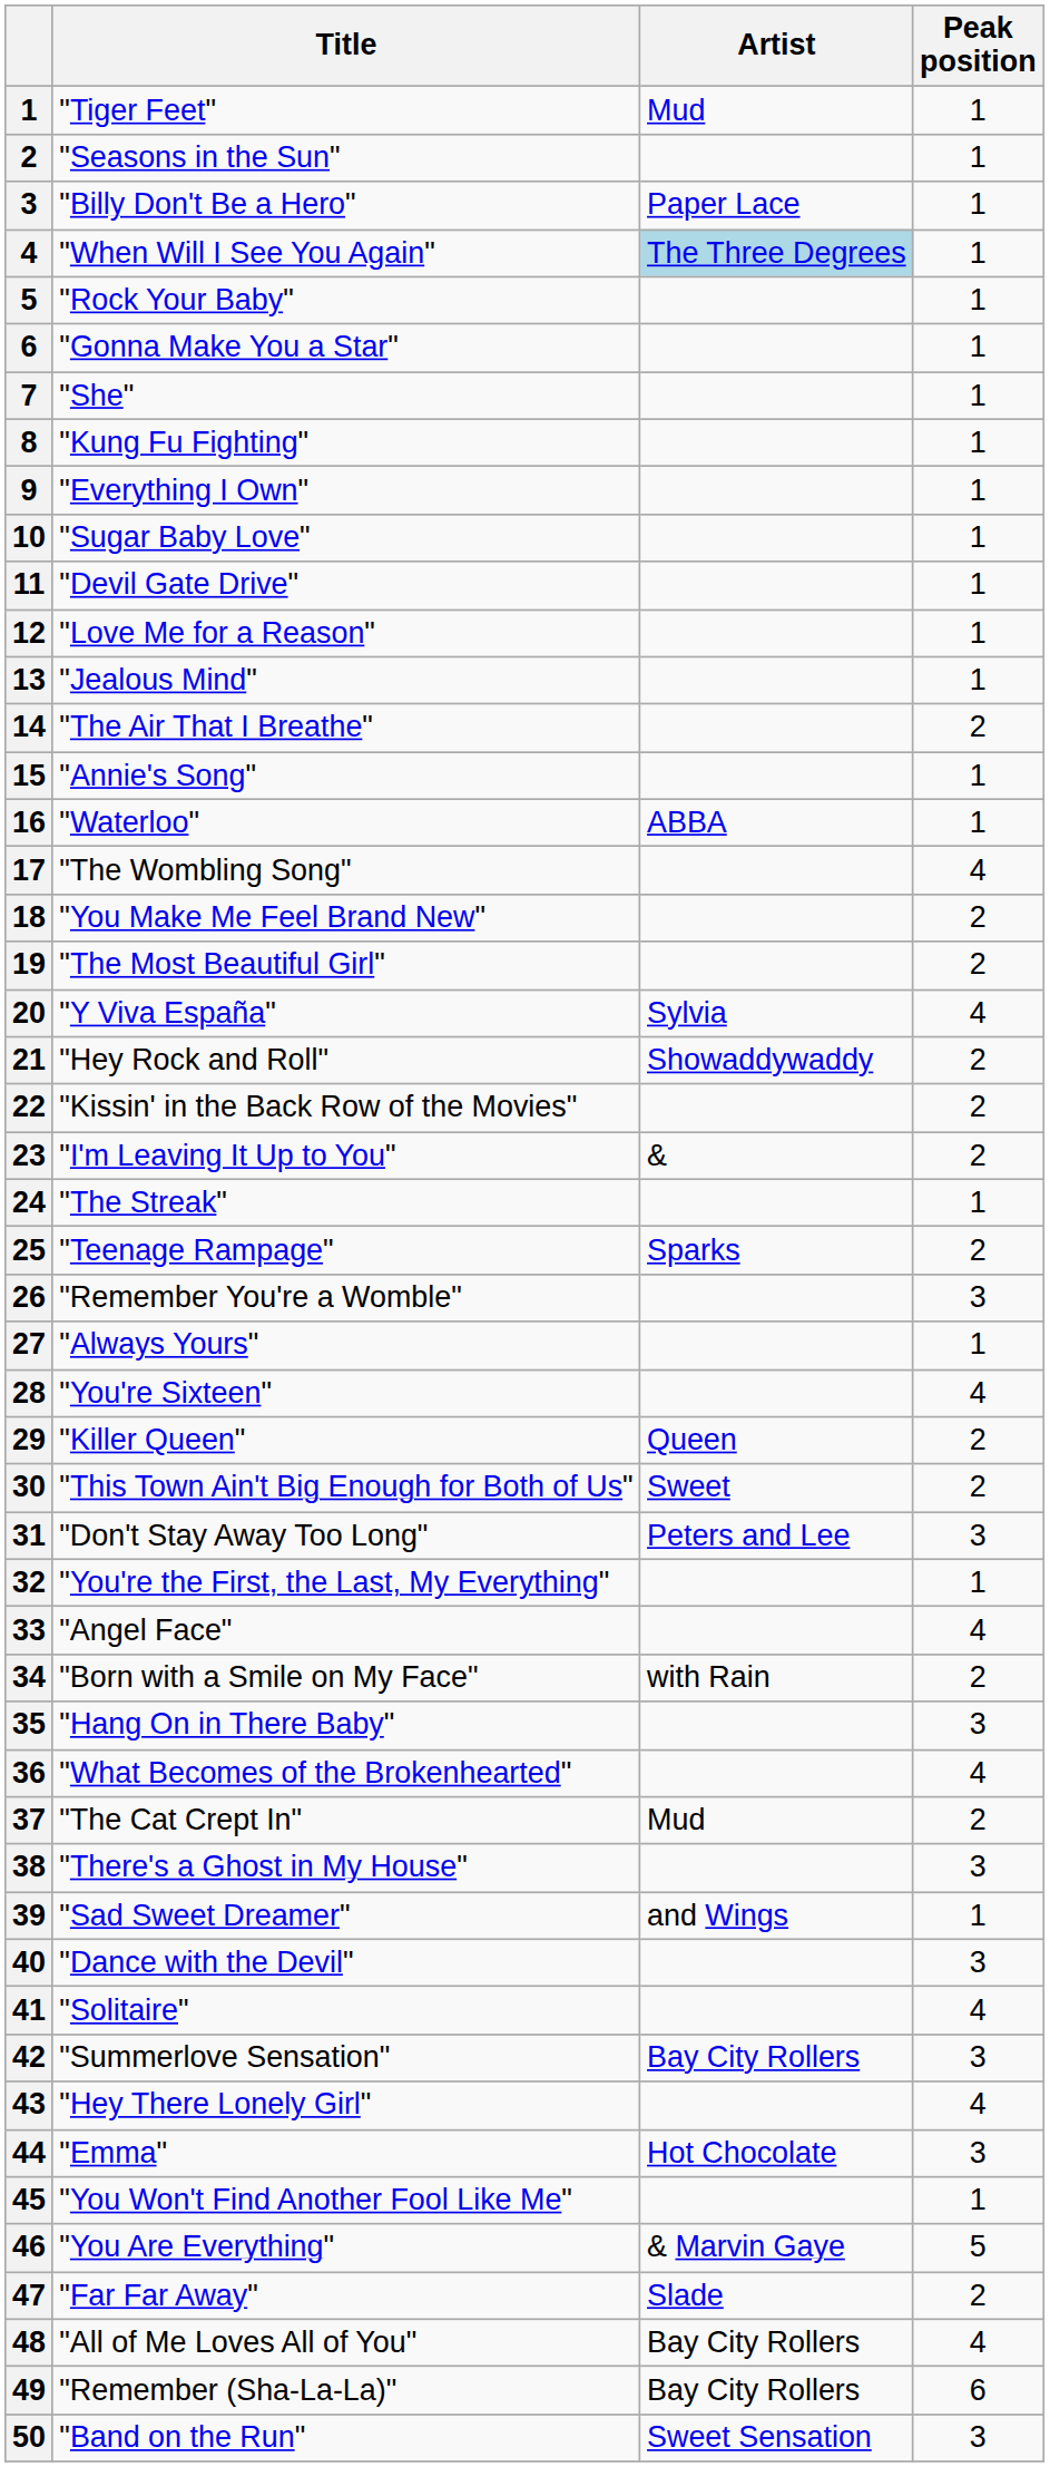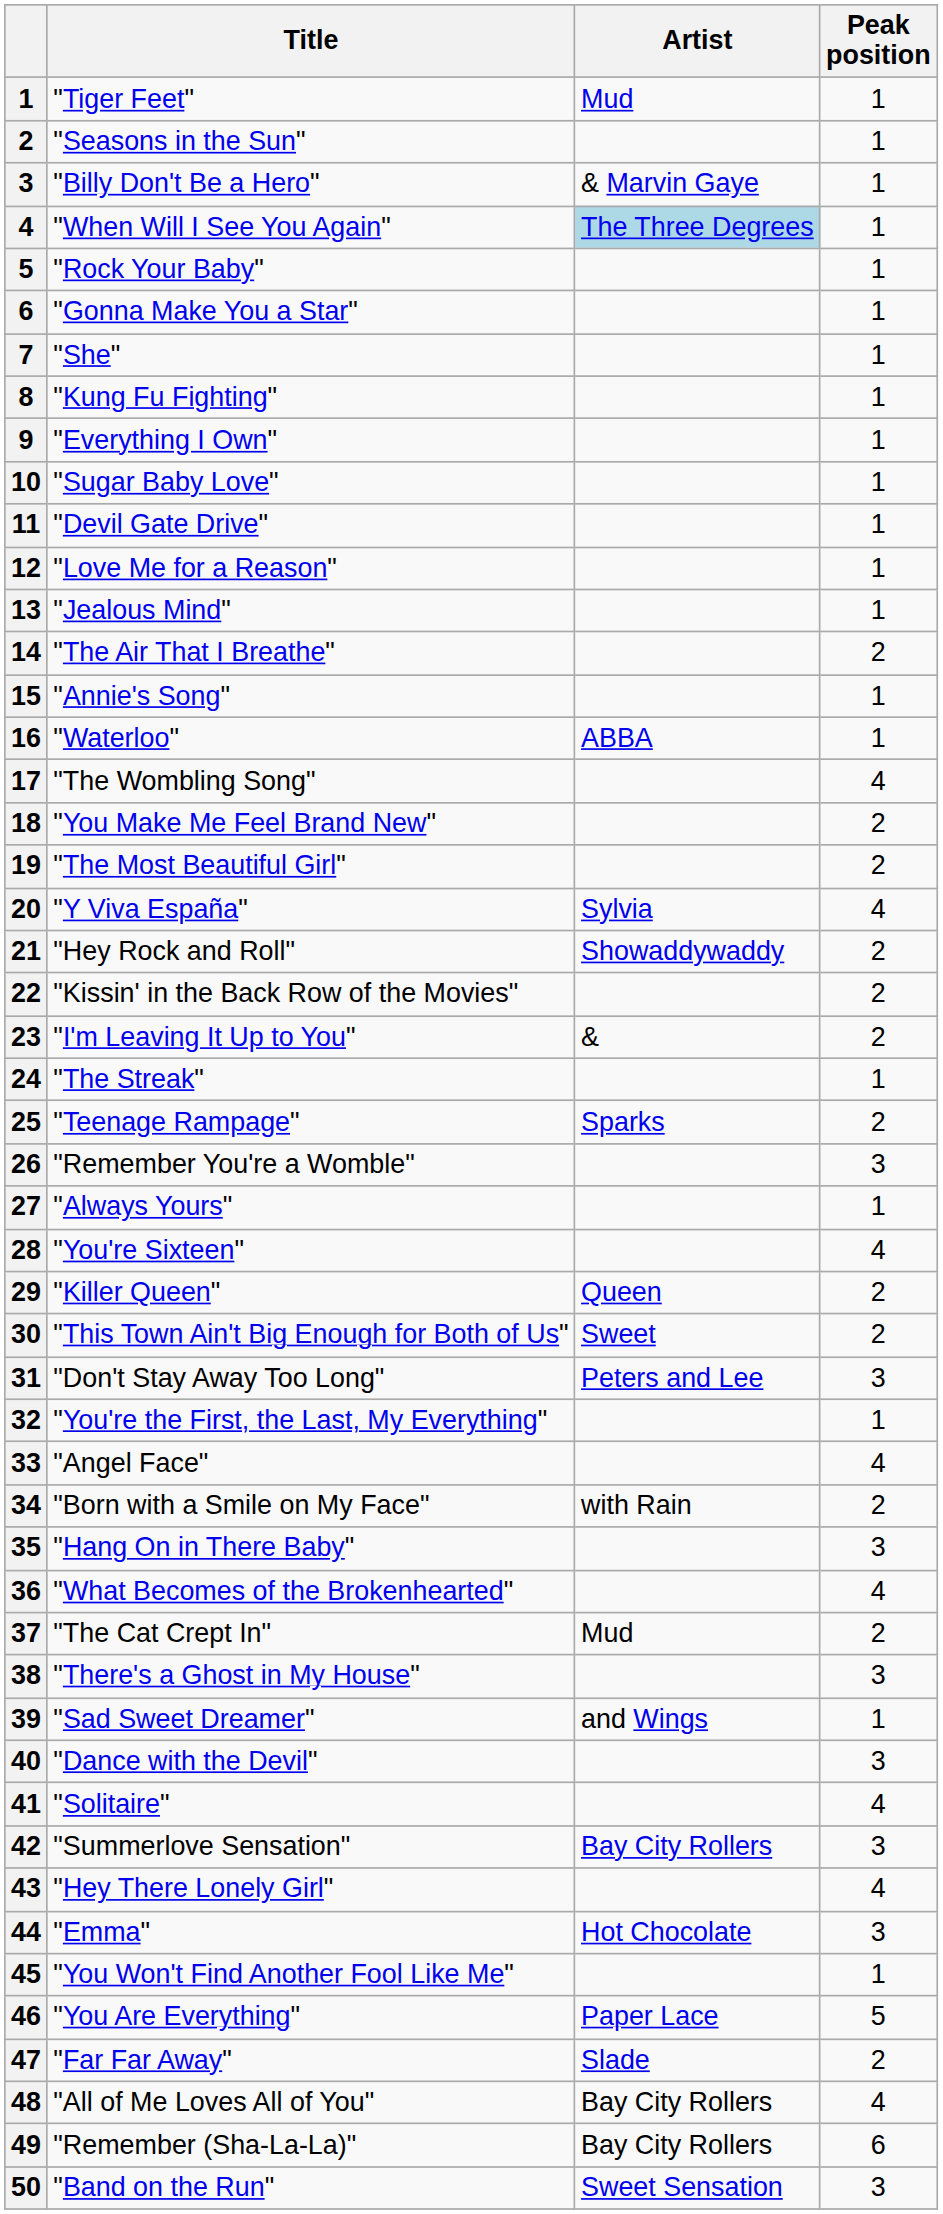"Billy Don't Be a Hero" | Artist: Paper Lace -> & Marvin Gaye
"You Are Everything" | Artist: & Marvin Gaye -> Paper Lace
